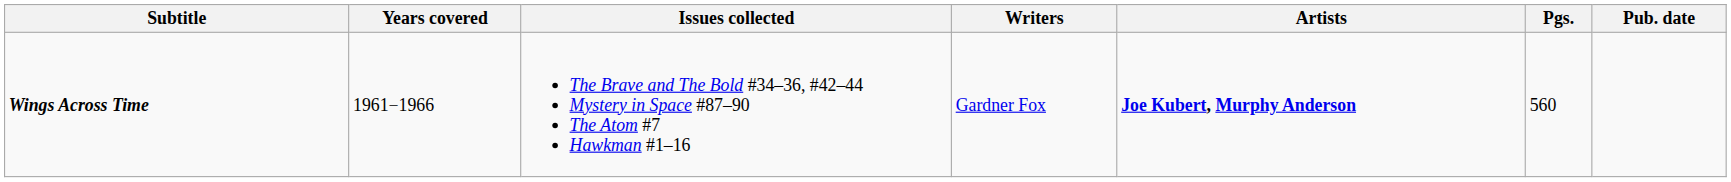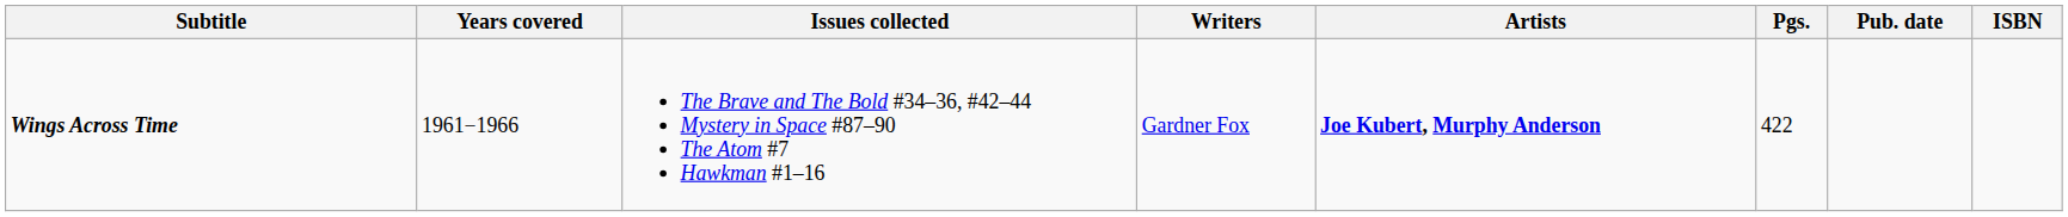+ column: ISBN
Wings Across Time | Pgs.: 560 -> 422
